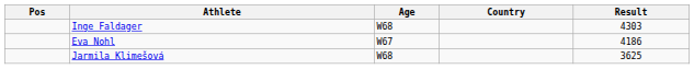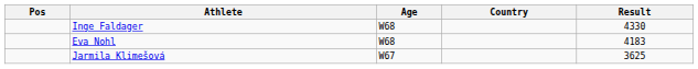Inge Faldager | Result: 4303 -> 4330
Eva Nohl | Age: W67 -> W68
Eva Nohl | Result: 4186 -> 4183
Jarmila Klimešová | Age: W68 -> W67
